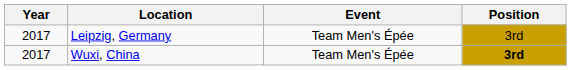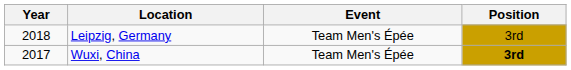Leipzig, Germany | Year: 2017 -> 2018
